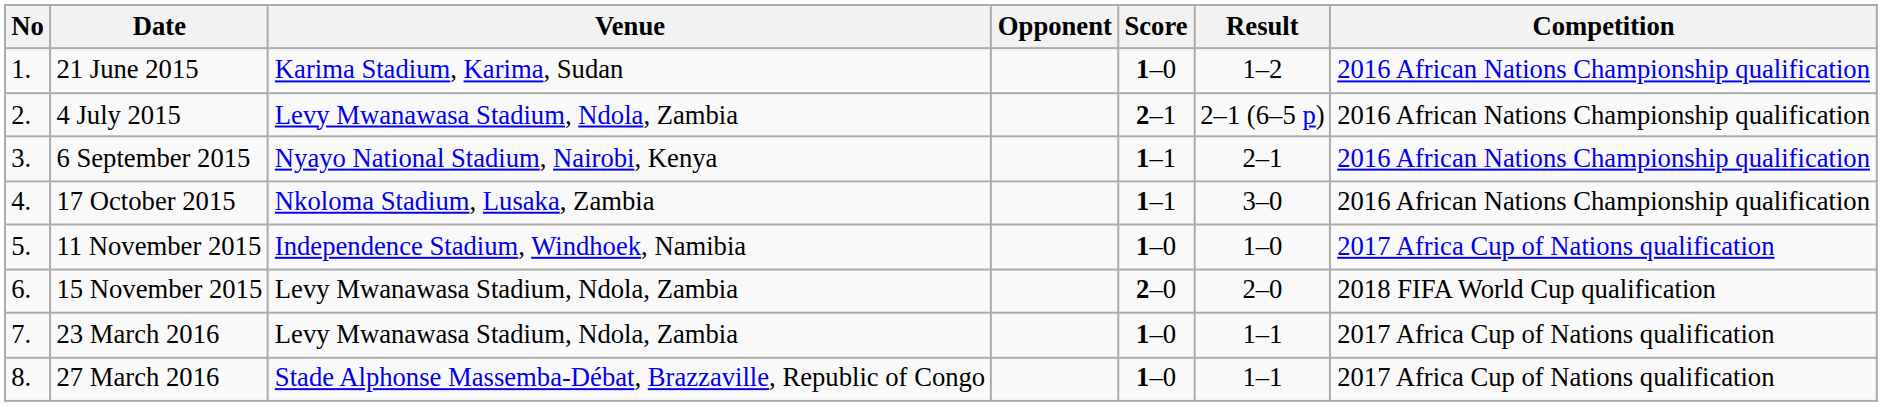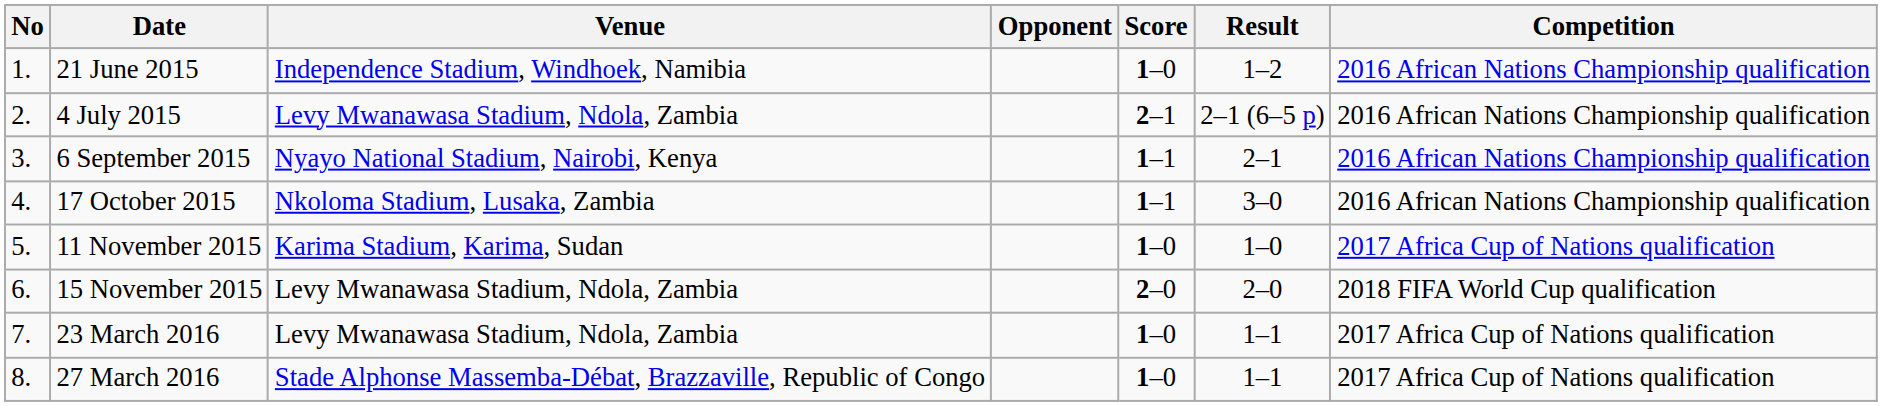21 June 2015 | Venue: Karima Stadium, Karima, Sudan -> Independence Stadium, Windhoek, Namibia
11 November 2015 | Venue: Independence Stadium, Windhoek, Namibia -> Karima Stadium, Karima, Sudan
